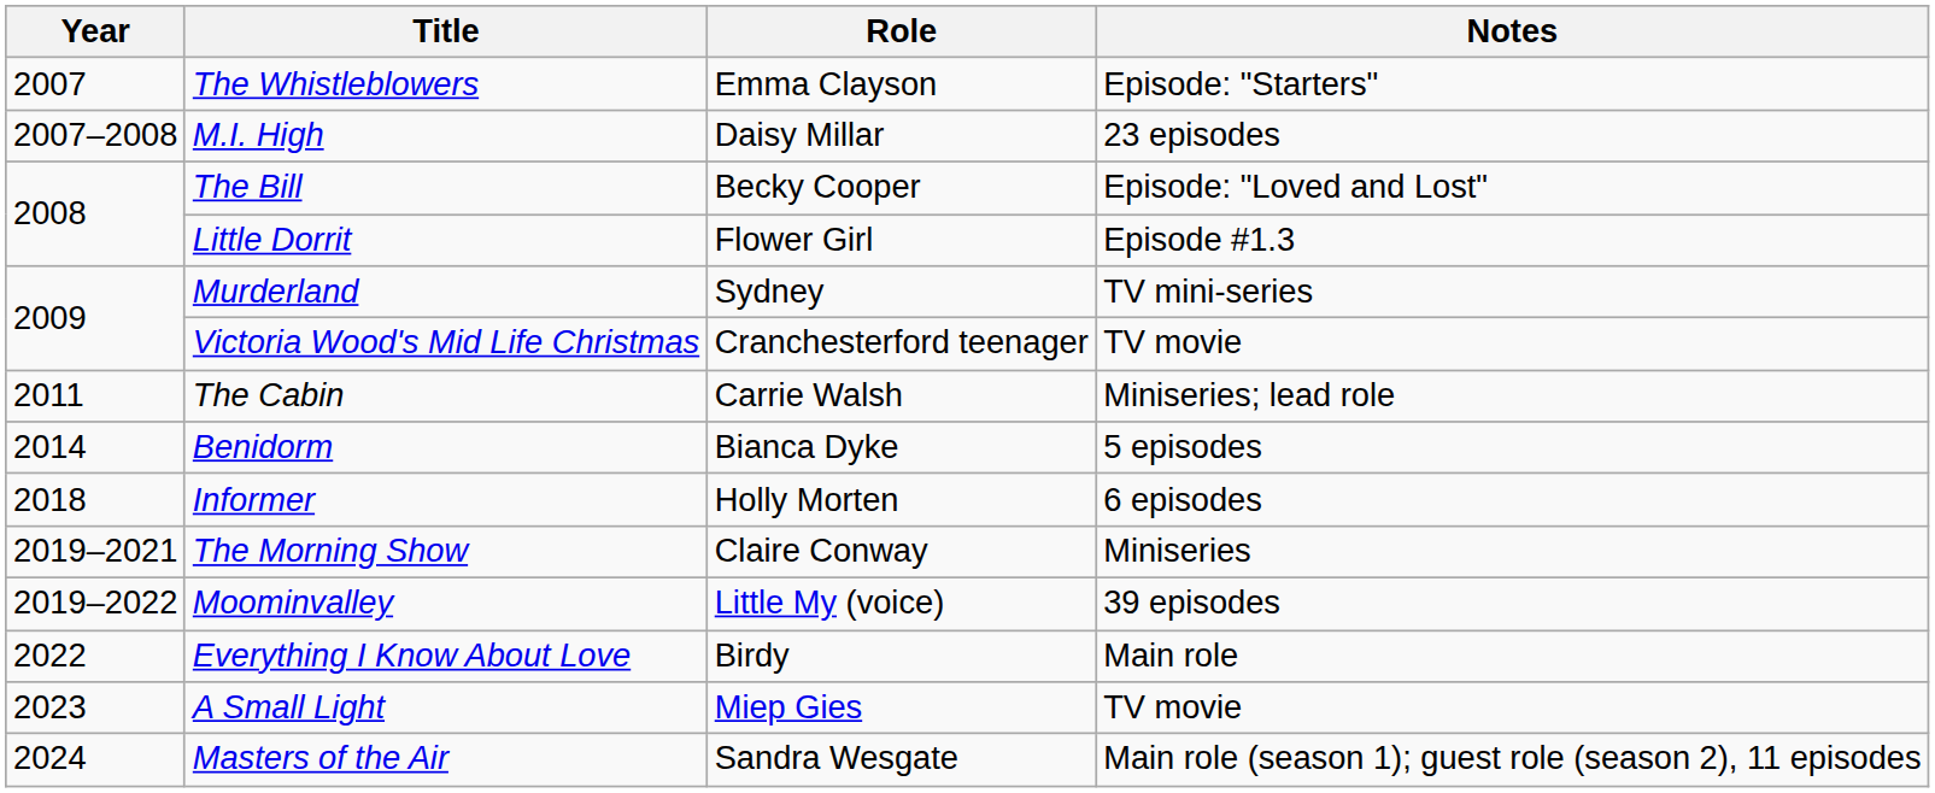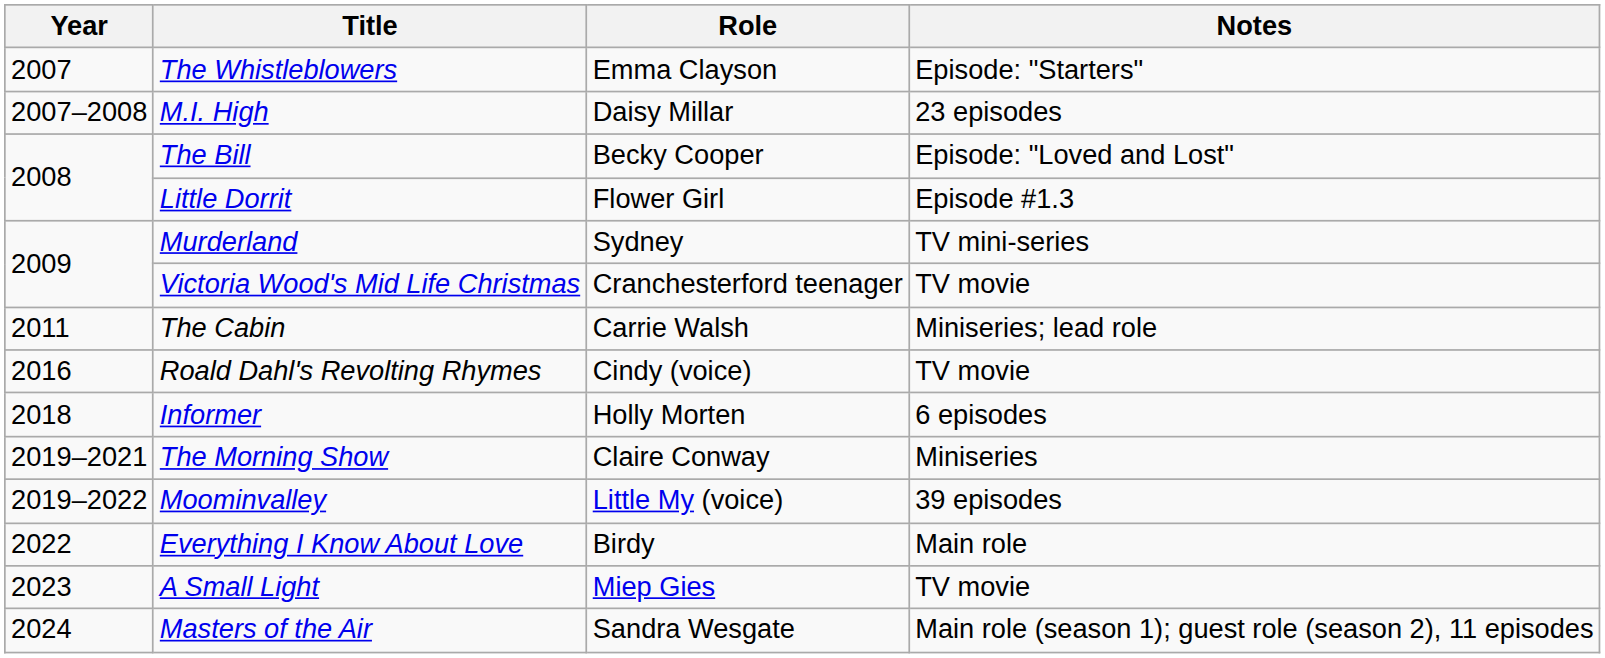- row: 2014 | Benidorm | Bianca Dyke | 5 episodes
+ row: 2016 | Roald Dahl's Revolting Rhymes | Cindy (voice) | TV movie
